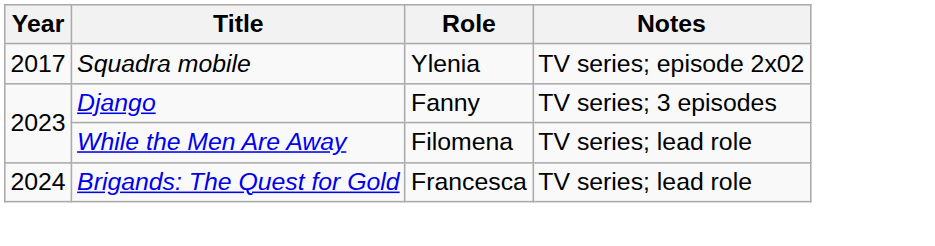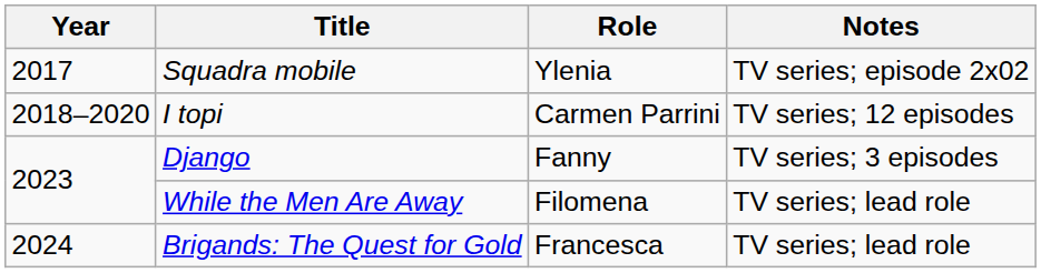+ row: 2018–2020 | I topi | Carmen Parrini | TV series; 12 episodes
